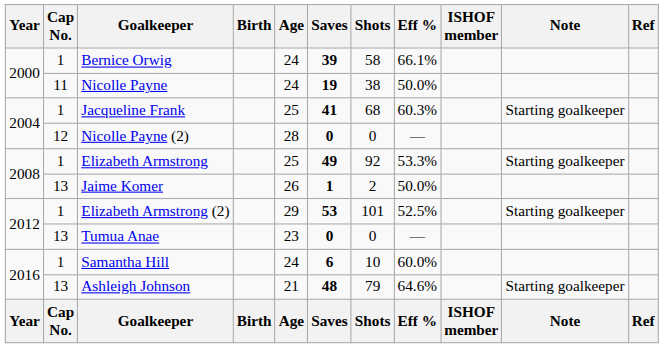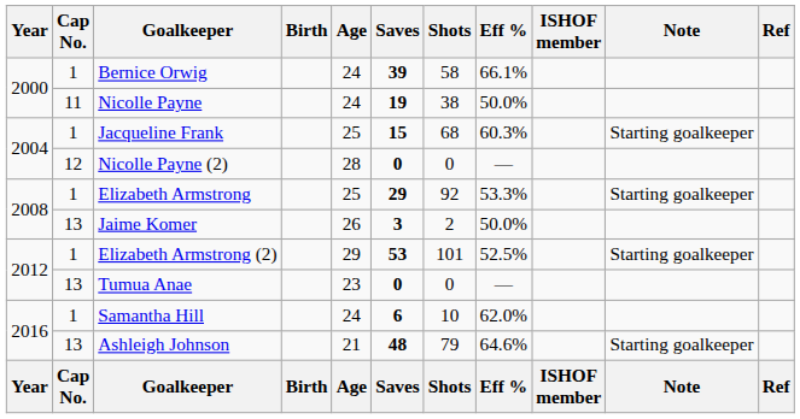Jacqueline Frank | Saves: 41 -> 15
Elizabeth Armstrong | Saves: 49 -> 29
Jaime Komer | Saves: 1 -> 3
Samantha Hill | Eff %: 60.0% -> 62.0%
